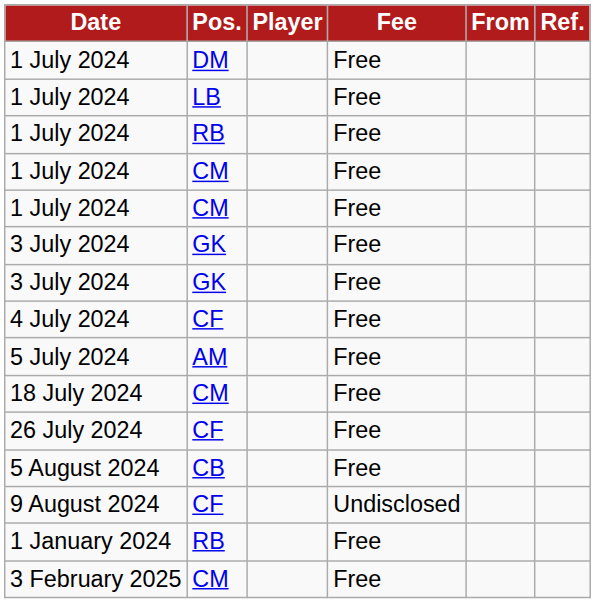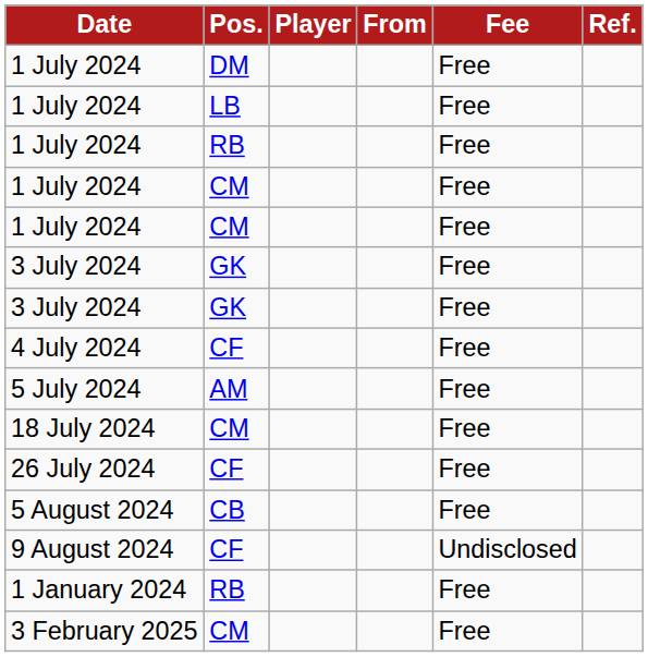columns swapped: From <-> Fee
